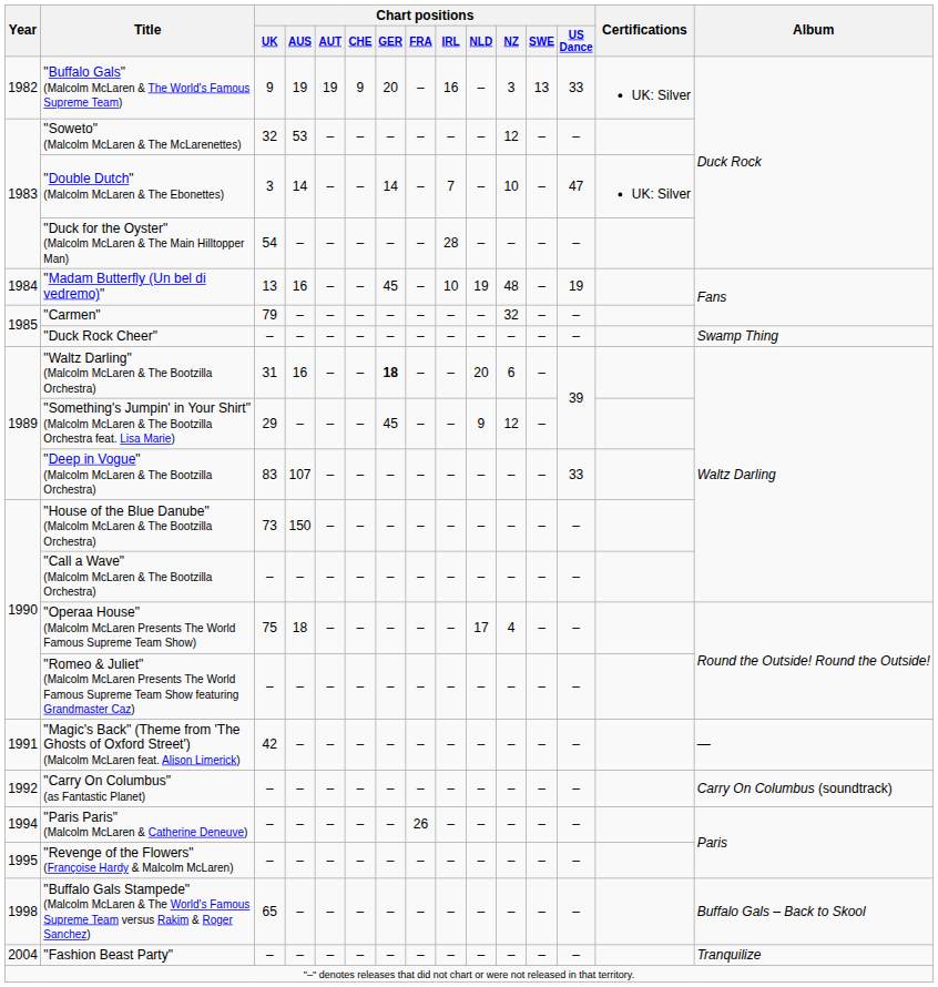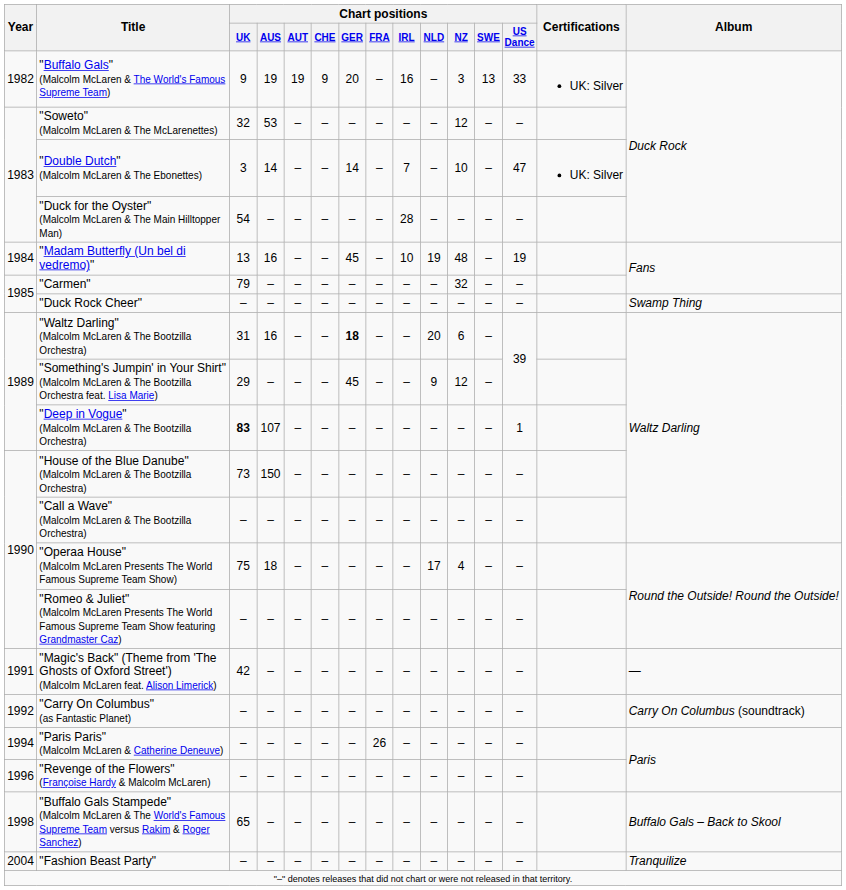"Deep in Vogue" (Malcolm McLaren & The Bootzilla Orchestra) | Chart positions / UK: normal -> bold
"Deep in Vogue" (Malcolm McLaren & The Bootzilla Orchestra) | Chart positions / US Dance: 33 -> 1
"Revenge of the Flowers" (Françoise Hardy & Malcolm McLaren) | Year: 1995 -> 1996
